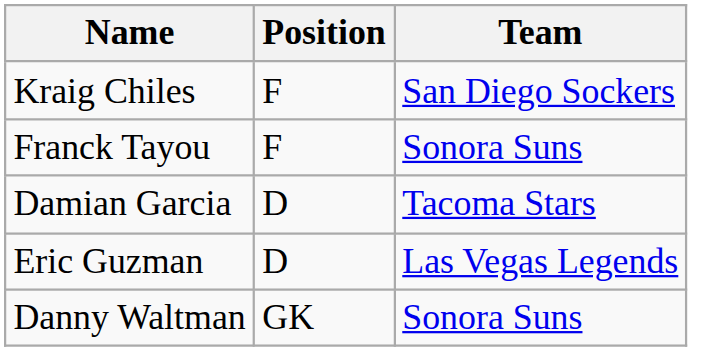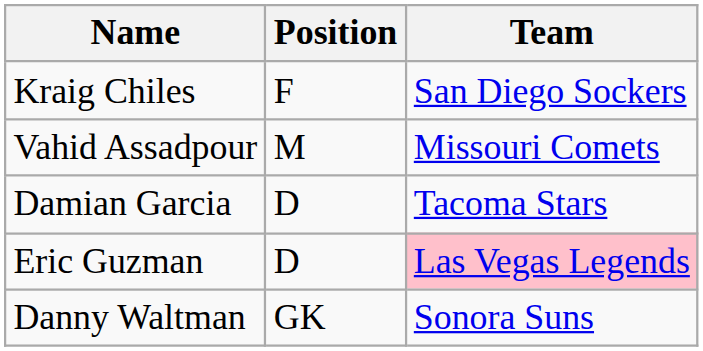- row: Franck Tayou | F | Sonora Suns
+ row: Vahid Assadpour | M | Missouri Comets
Eric Guzman | Team: no background -> pink background
